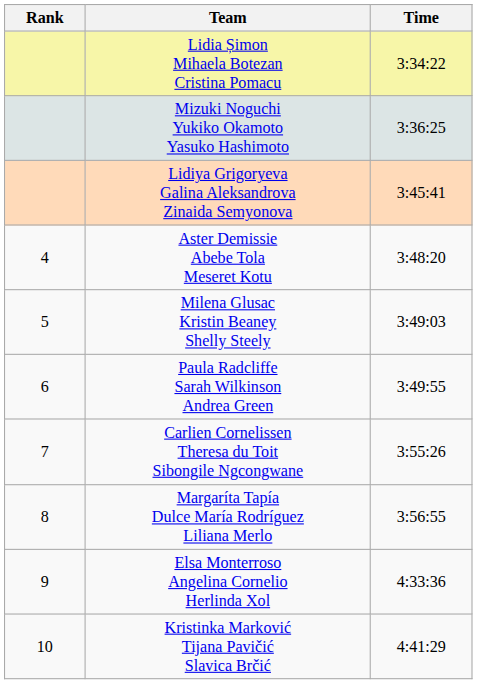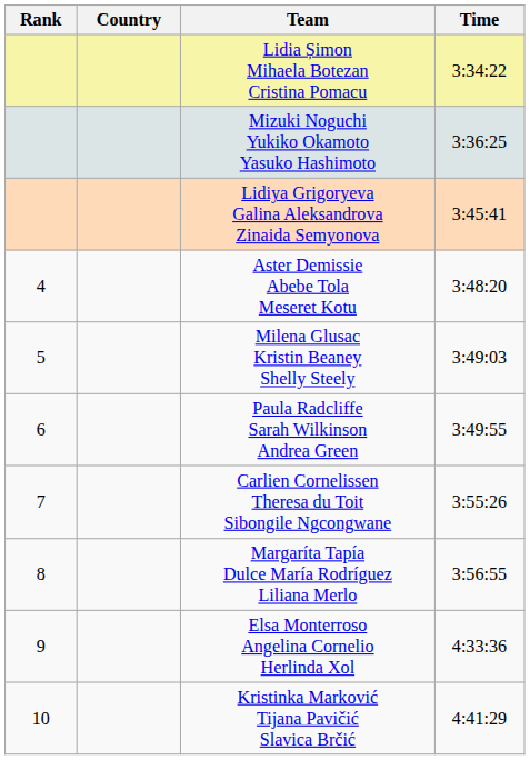+ column: Country
